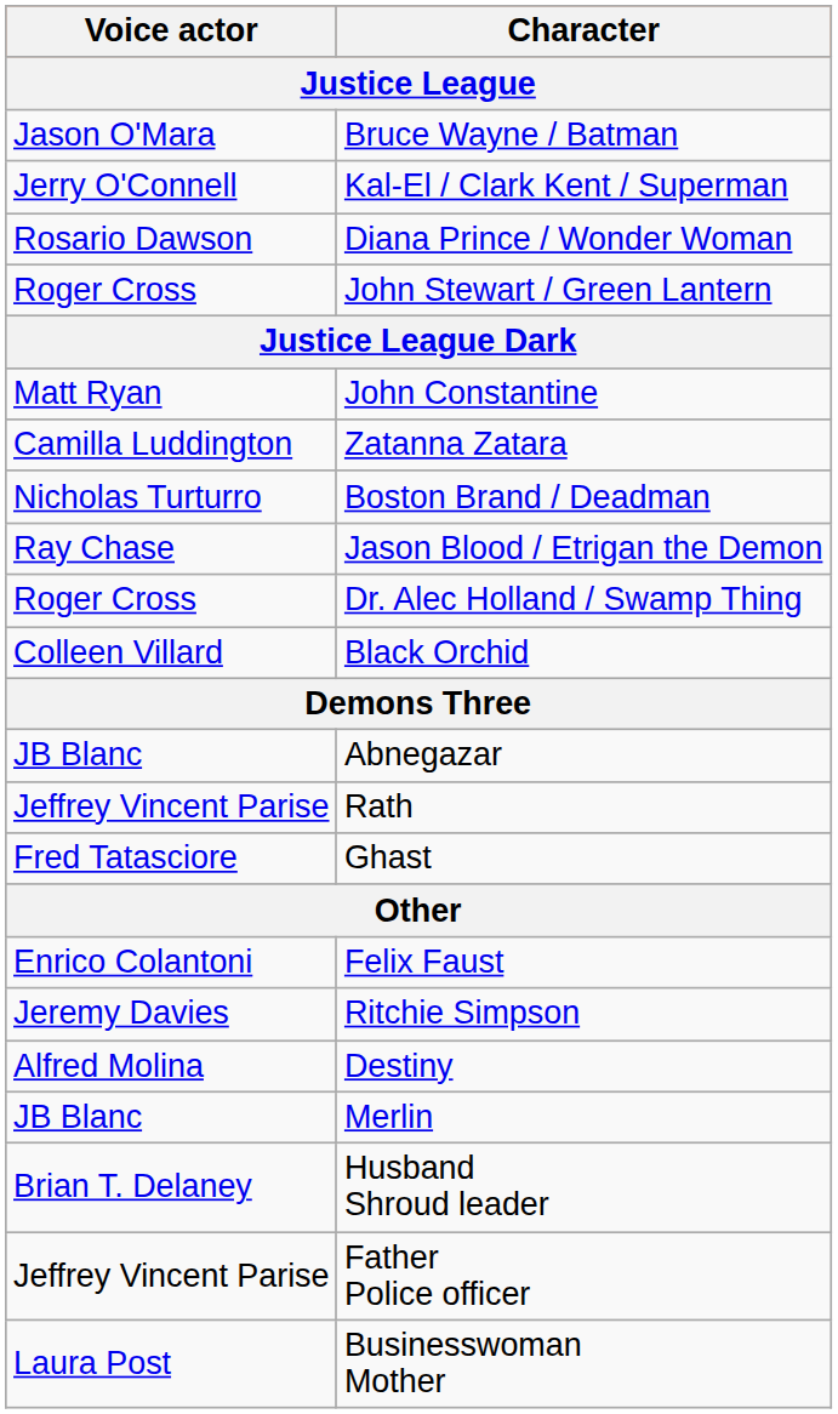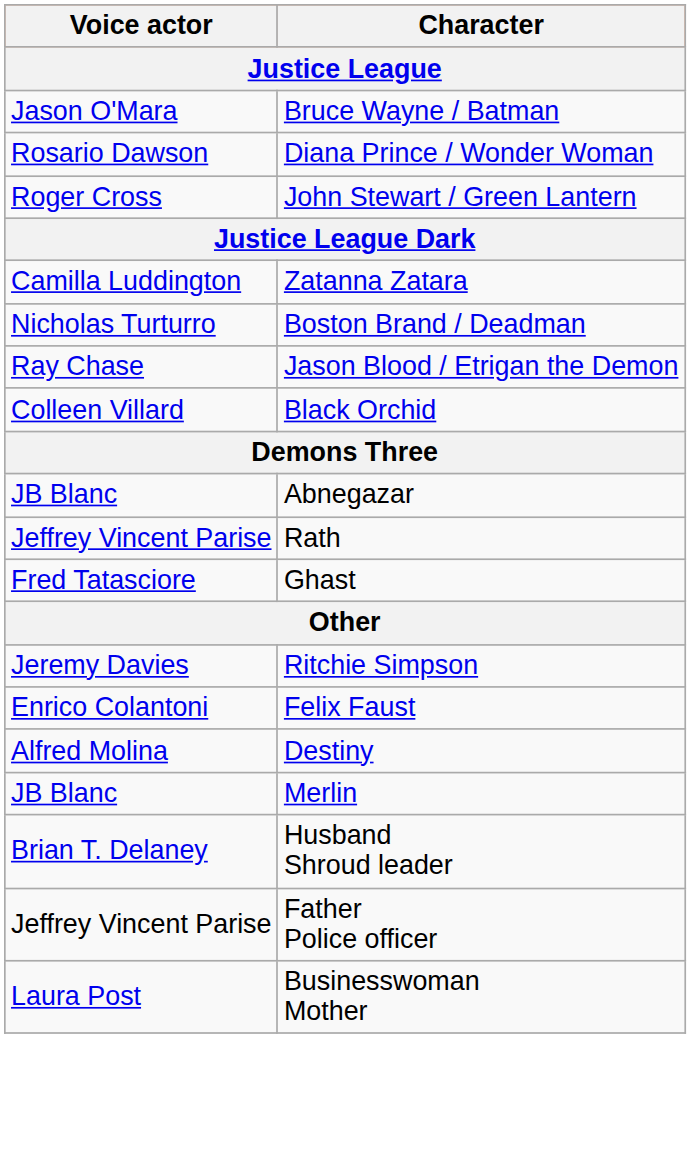- row: Jerry O'Connell | Kal-El / Clark Kent / Superman
- row: Matt Ryan | John Constantine
- row: Roger Cross | Dr. Alec Holland / Swamp Thing
rows swapped: Felix Faust <-> Ritchie Simpson
